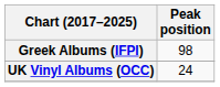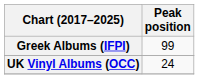Greek Albums (IFPI) | Peak position: 98 -> 99
